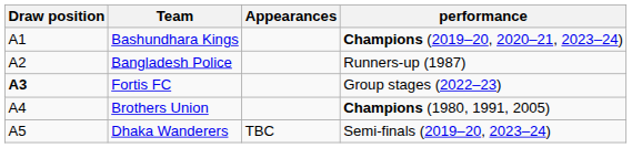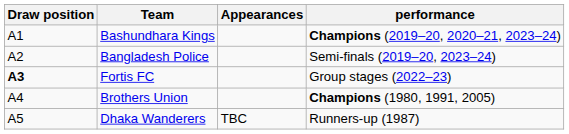Bangladesh Police | performance: Runners-up (1987) -> Semi-finals (2019–20, 2023–24)
Dhaka Wanderers | performance: Semi-finals (2019–20, 2023–24) -> Runners-up (1987)
